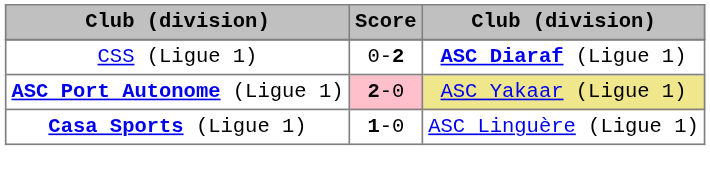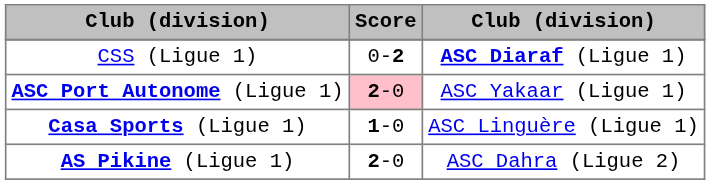ASC Port Autonome (Ligue 1) | column 3: khaki background -> no background
+ row: AS Pikine (Ligue 1) | 2-0 | ASC Dahra (Ligue 2)
